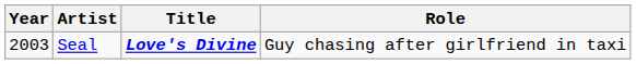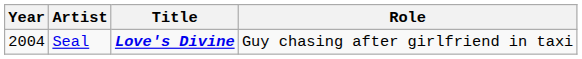Seal | Year: 2003 -> 2004
